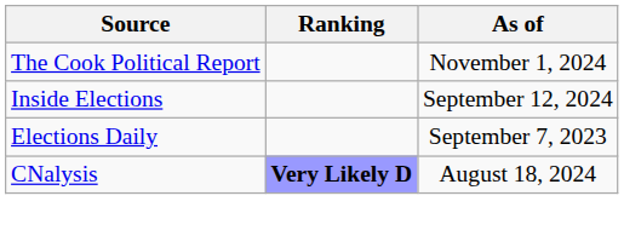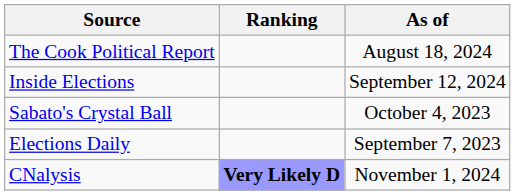The Cook Political Report | As of: November 1, 2024 -> August 18, 2024
+ row: Sabato's Crystal Ball | October 4, 2023
CNalysis | As of: August 18, 2024 -> November 1, 2024
